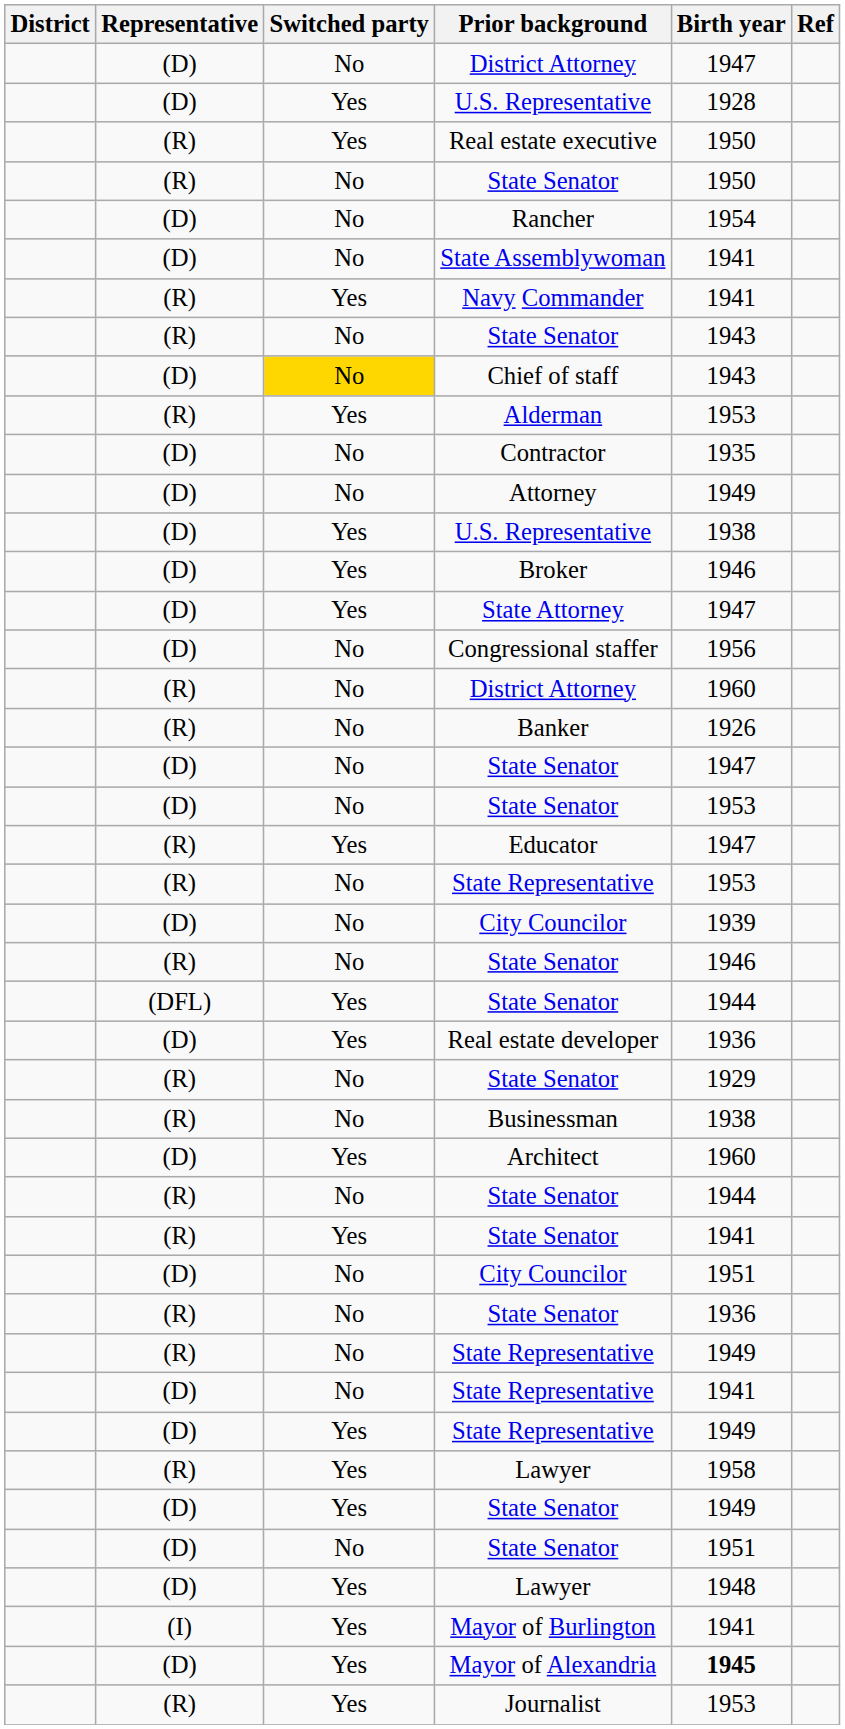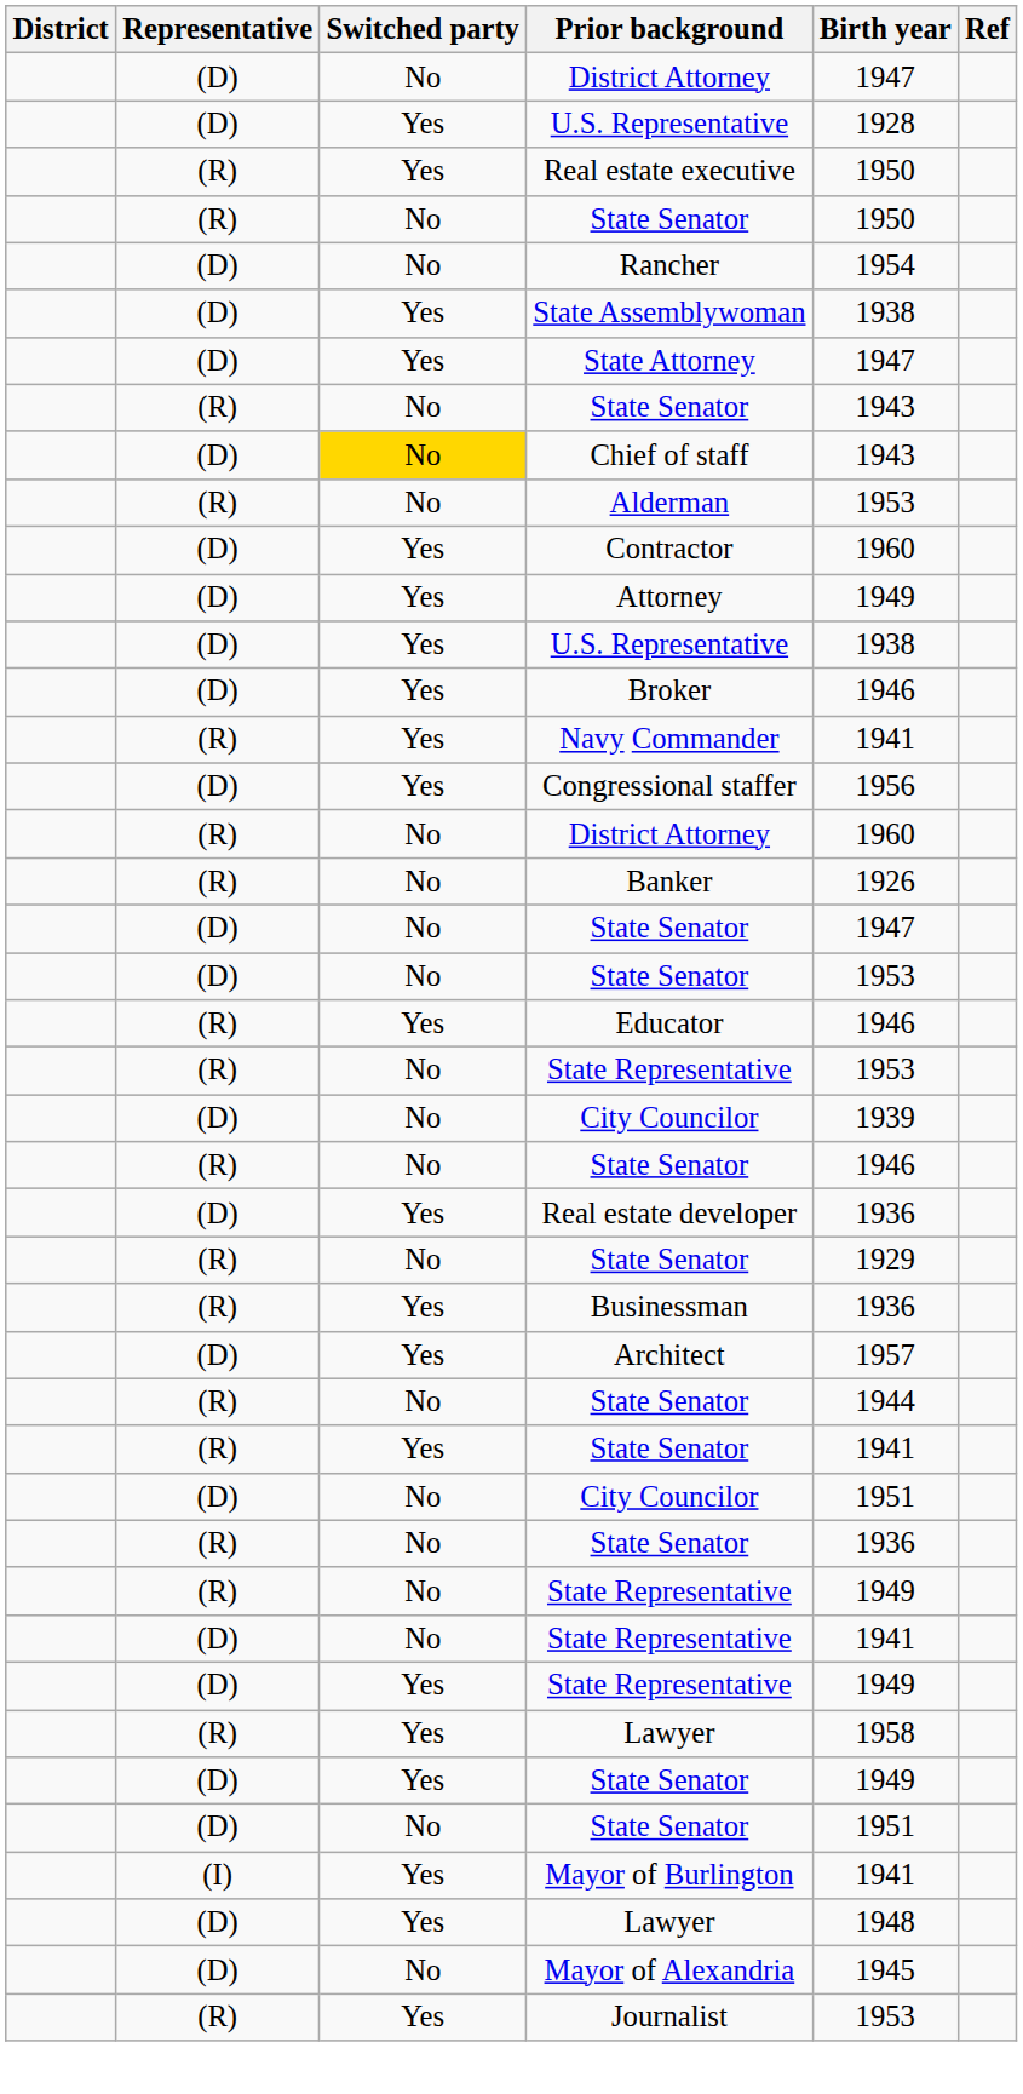State Assemblywoman | Switched party: No -> Yes
State Assemblywoman | Birth year: 1941 -> 1938
rows swapped: Navy Commander <-> State Attorney
Alderman | Switched party: Yes -> No
Contractor | Switched party: No -> Yes
Contractor | Birth year: 1935 -> 1960
Attorney | Switched party: No -> Yes
Congressional staffer | Switched party: No -> Yes
Educator | Birth year: 1947 -> 1946
- row: (DFL) | Yes | State Senator | 1944
Businessman | Switched party: No -> Yes
Businessman | Birth year: 1938 -> 1936
Architect | Birth year: 1960 -> 1957
rows swapped: (D) / Lawyer <-> Mayor of Burlington
Mayor of Alexandria | Switched party: Yes -> No
Mayor of Alexandria | Birth year: bold -> normal
